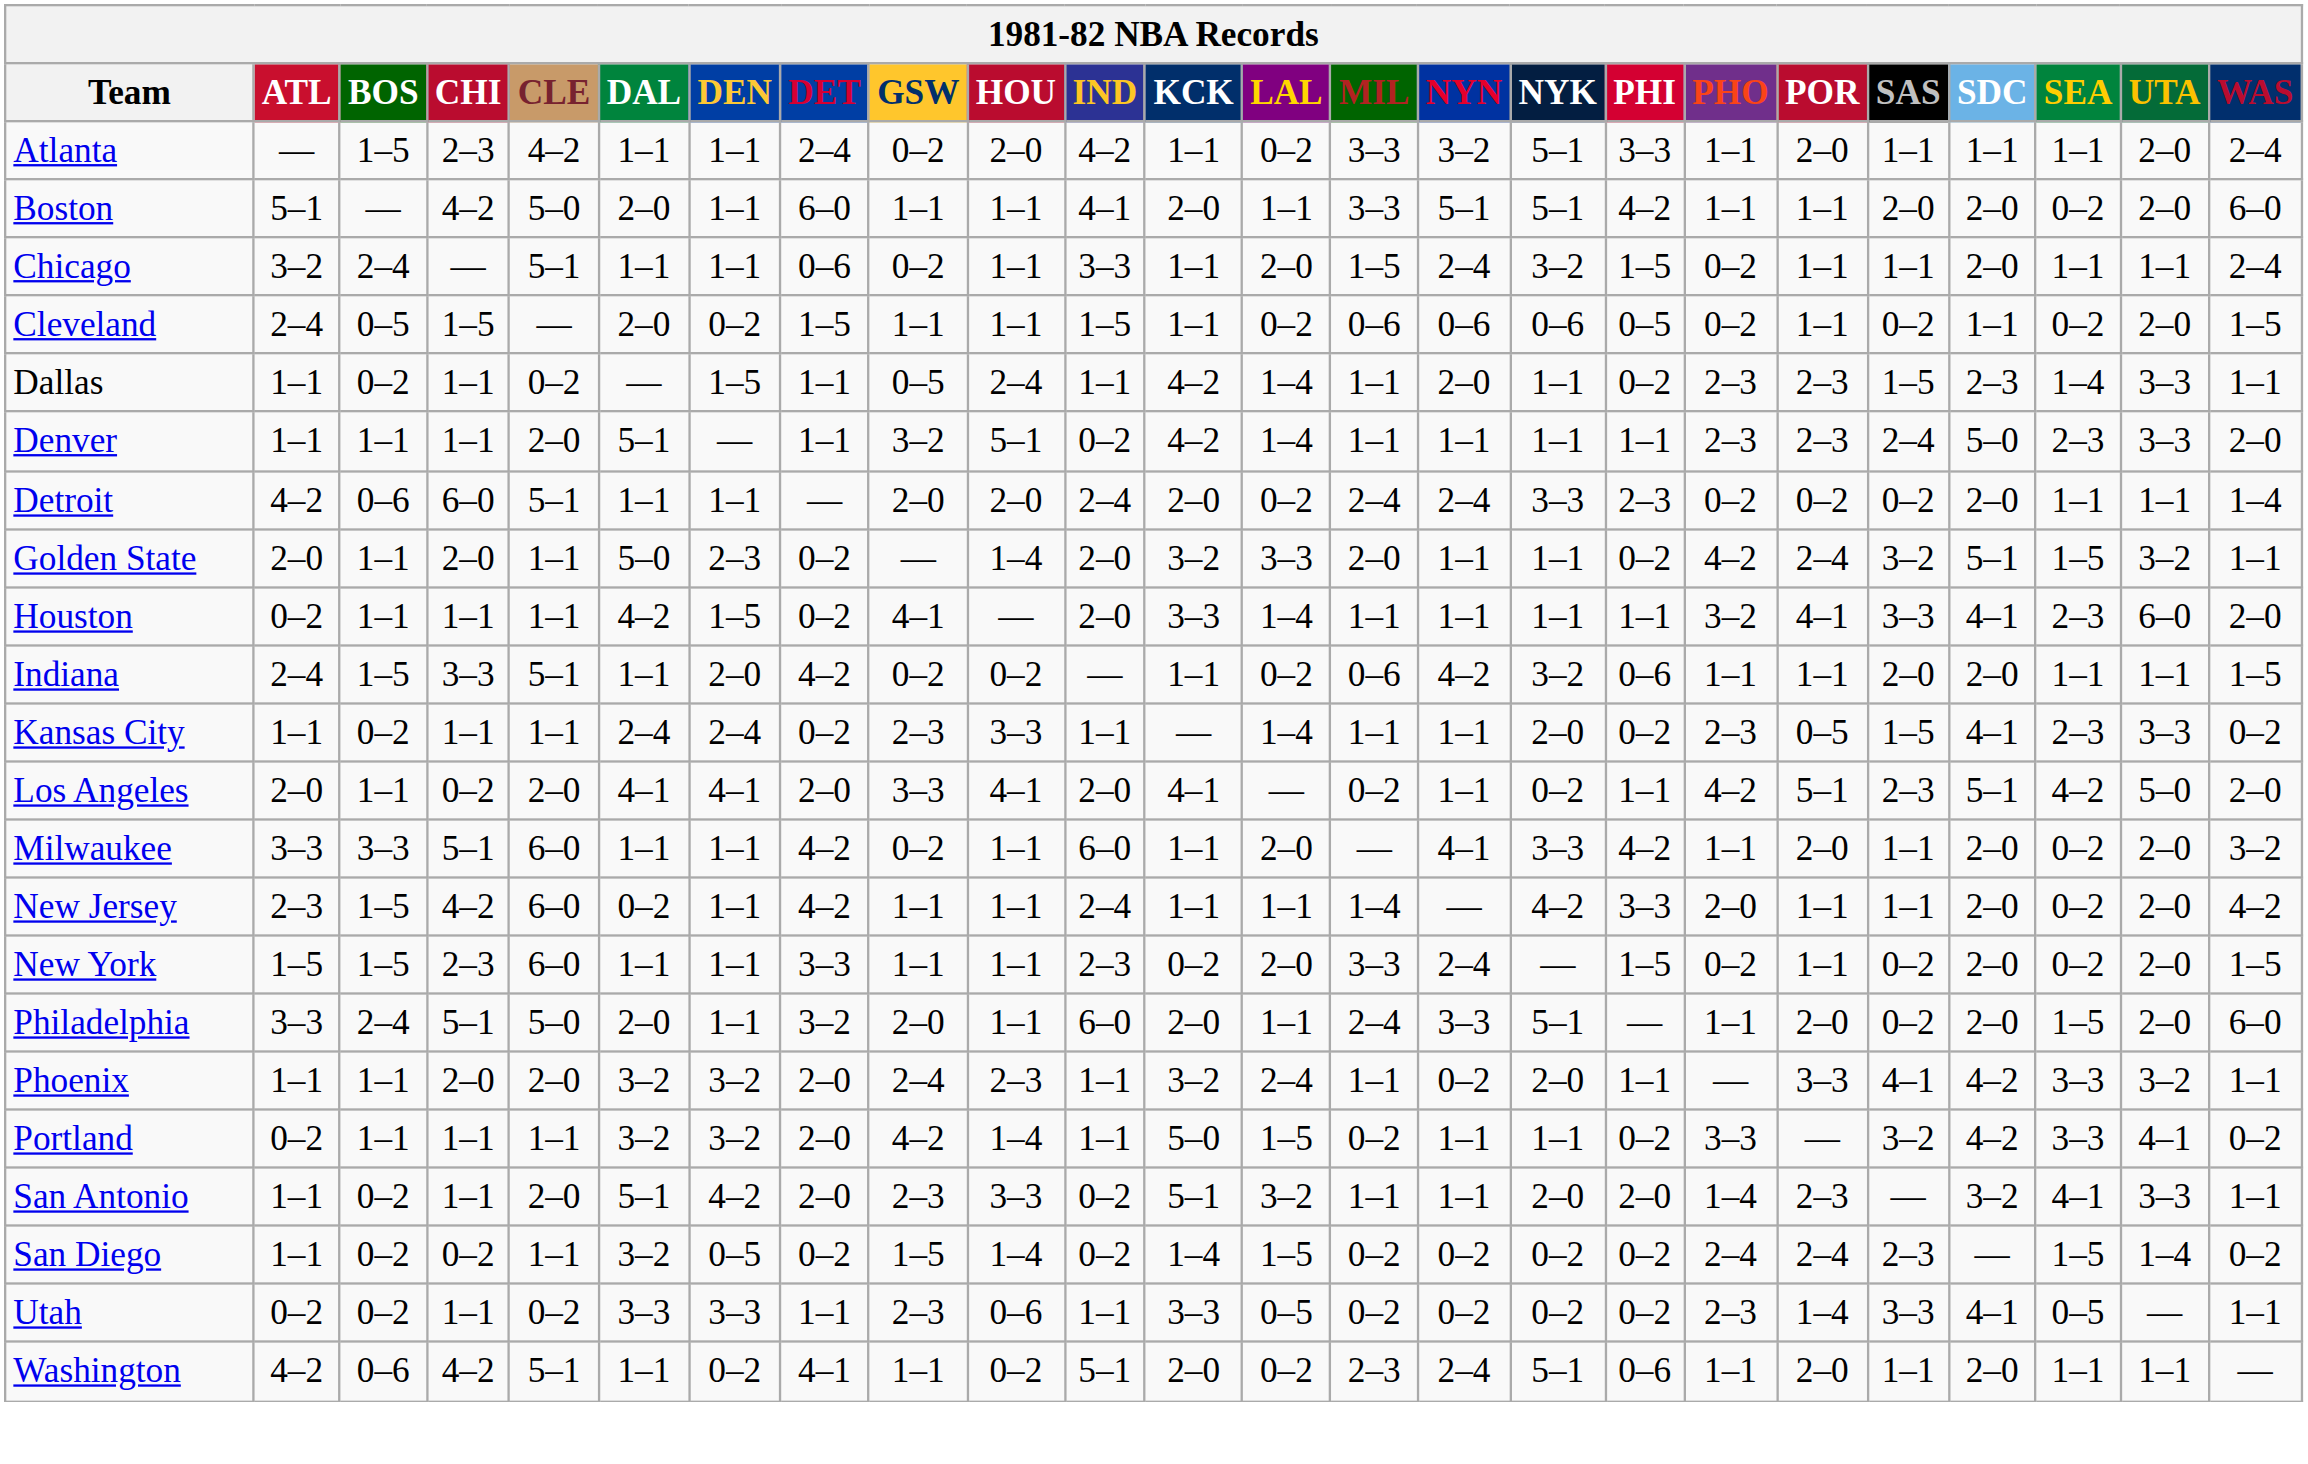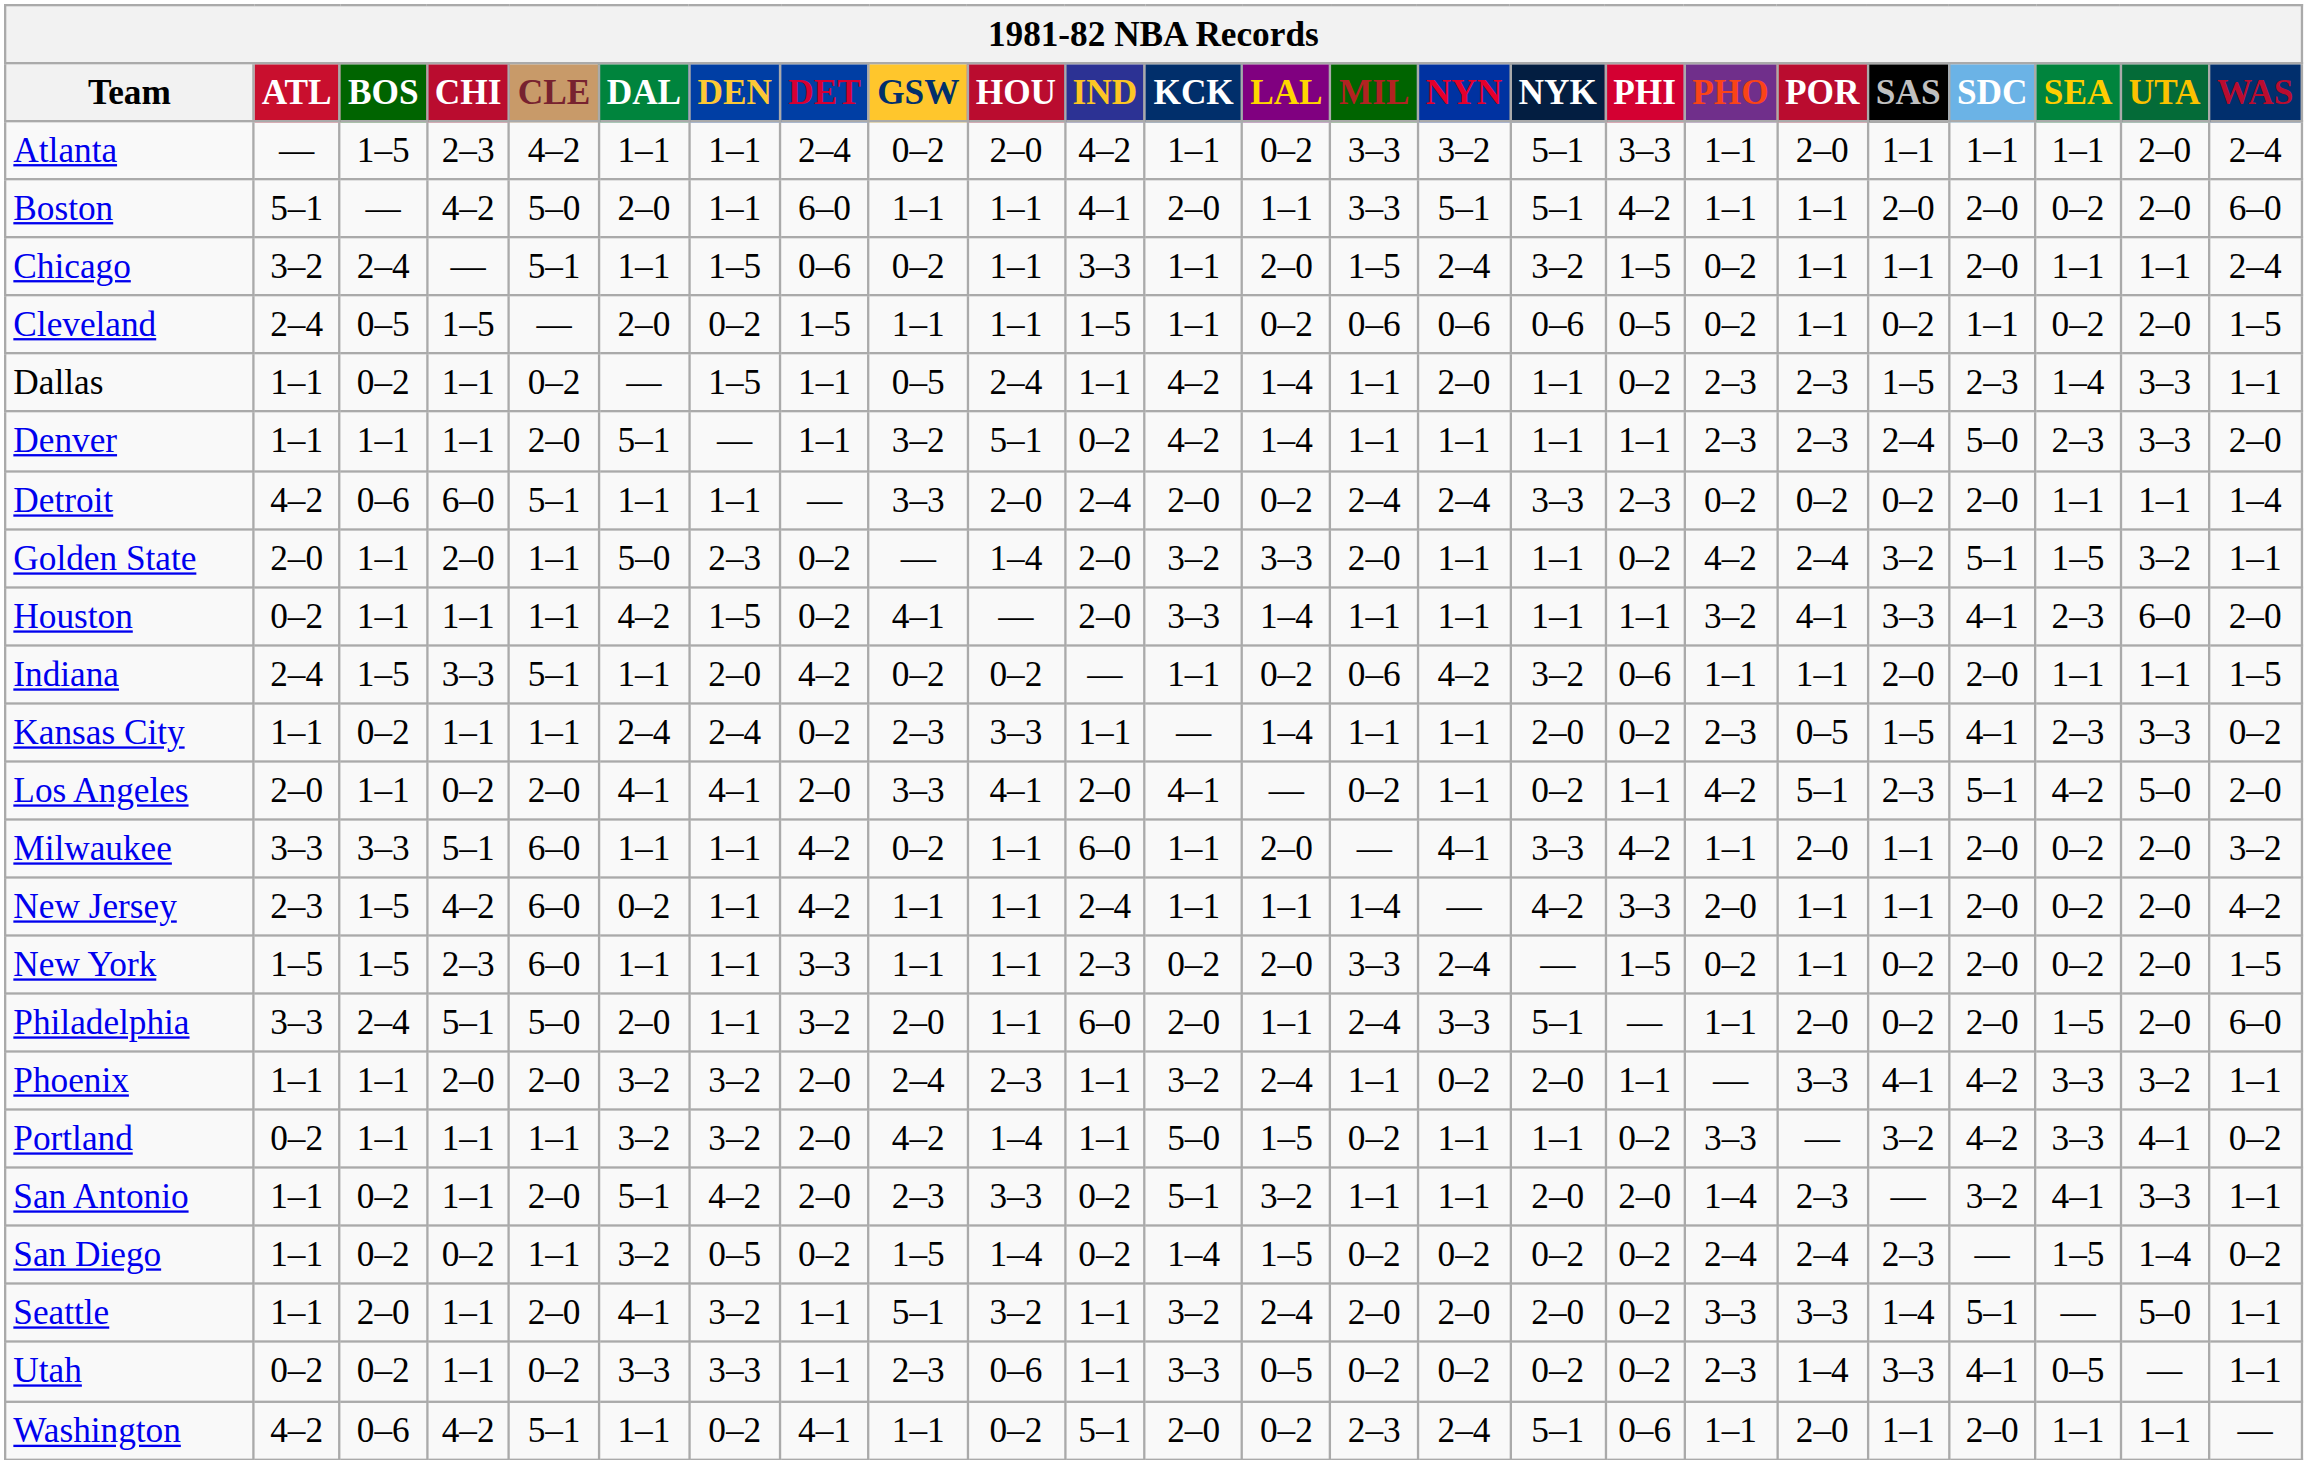Chicago | DEN: 1–1 -> 1–5
Detroit | GSW: 2–0 -> 3–3
+ row: Seattle | 1–1 | 2–0 | 1–1 | 2–0 | 4–1 | 3–2 | 1–1 | 5–1 | 3–2 | 1–1 | 3–2 | 2–4 | 2–0 | 2–0 | 2–0 | 0–2 | 3–3 | 3–3 | 1–4 | 5–1 | — | 5–0 | 1–1
